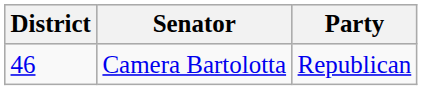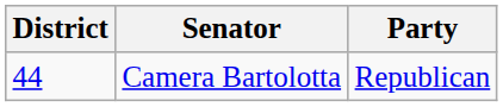Camera Bartolotta | District: 46 -> 44
